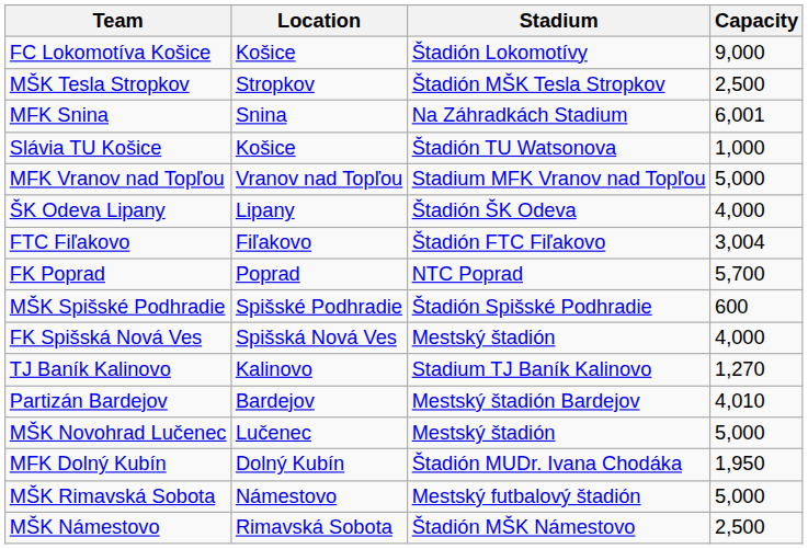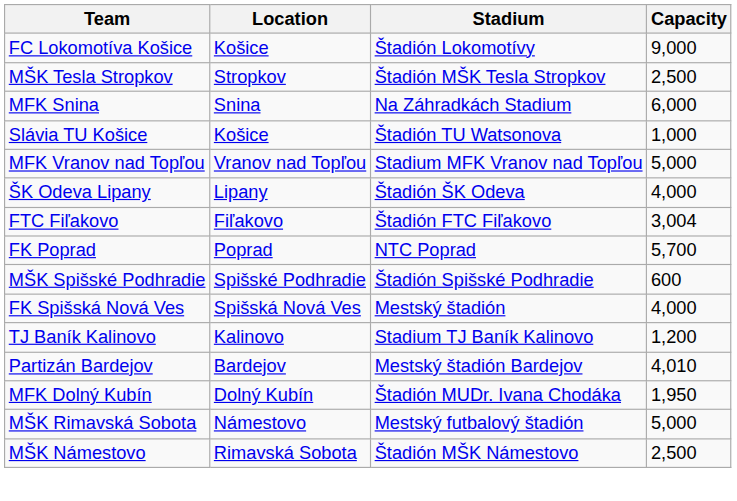MFK Snina | Capacity: 6,001 -> 6,000
TJ Baník Kalinovo | Capacity: 1,270 -> 1,200
- row: MŠK Novohrad Lučenec | Lučenec | Mestský štadión | 5,000
